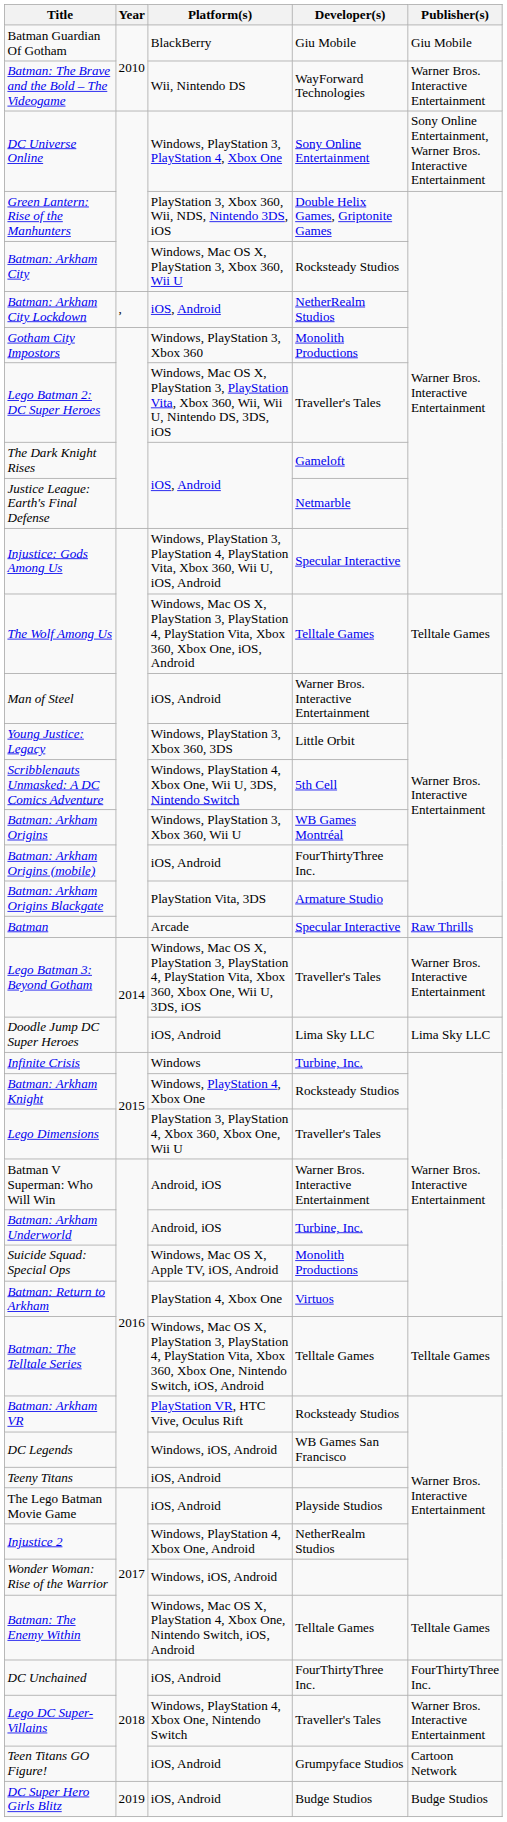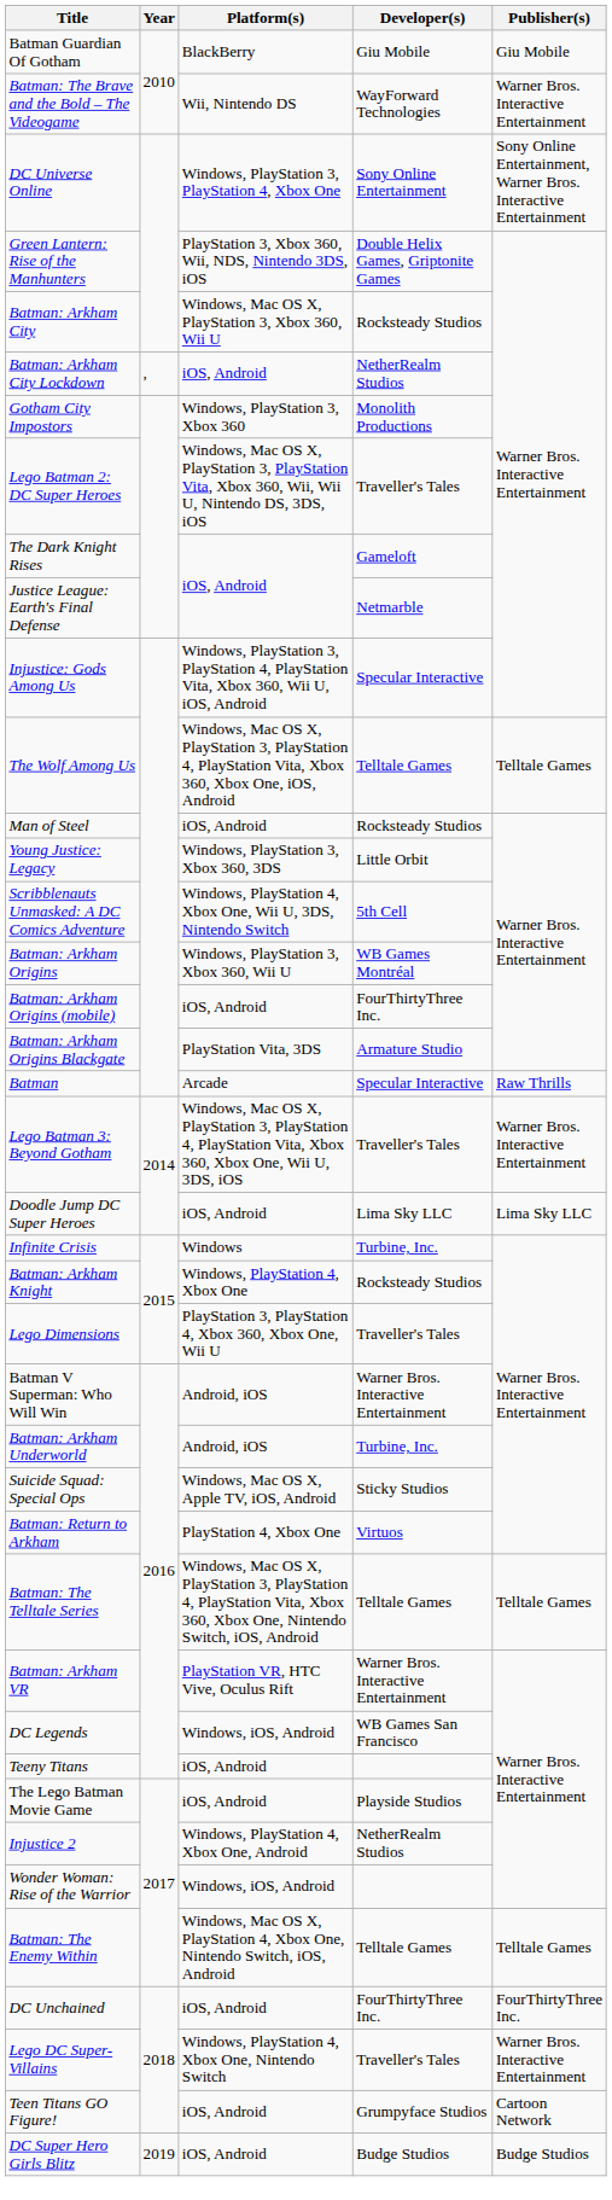Man of Steel | Developer(s): Warner Bros. Interactive Entertainment -> Rocksteady Studios
Suicide Squad: Special Ops | Developer(s): Monolith Productions -> Sticky Studios
Batman: Arkham VR | Developer(s): Rocksteady Studios -> Warner Bros. Interactive Entertainment
